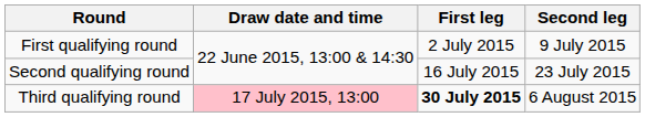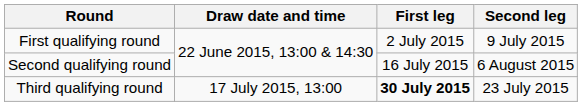Second qualifying round | Second leg: 23 July 2015 -> 6 August 2015
Third qualifying round | Draw date and time: pink background -> no background
Third qualifying round | Second leg: 6 August 2015 -> 23 July 2015
